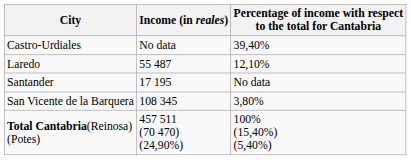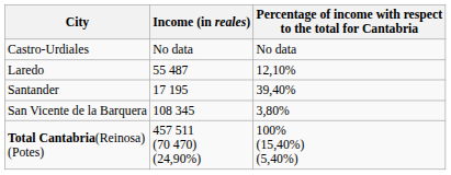Castro-Urdiales | Percentage of income with respect to the total for Cantabria: 39,40% -> No data
Santander | Percentage of income with respect to the total for Cantabria: No data -> 39,40%
